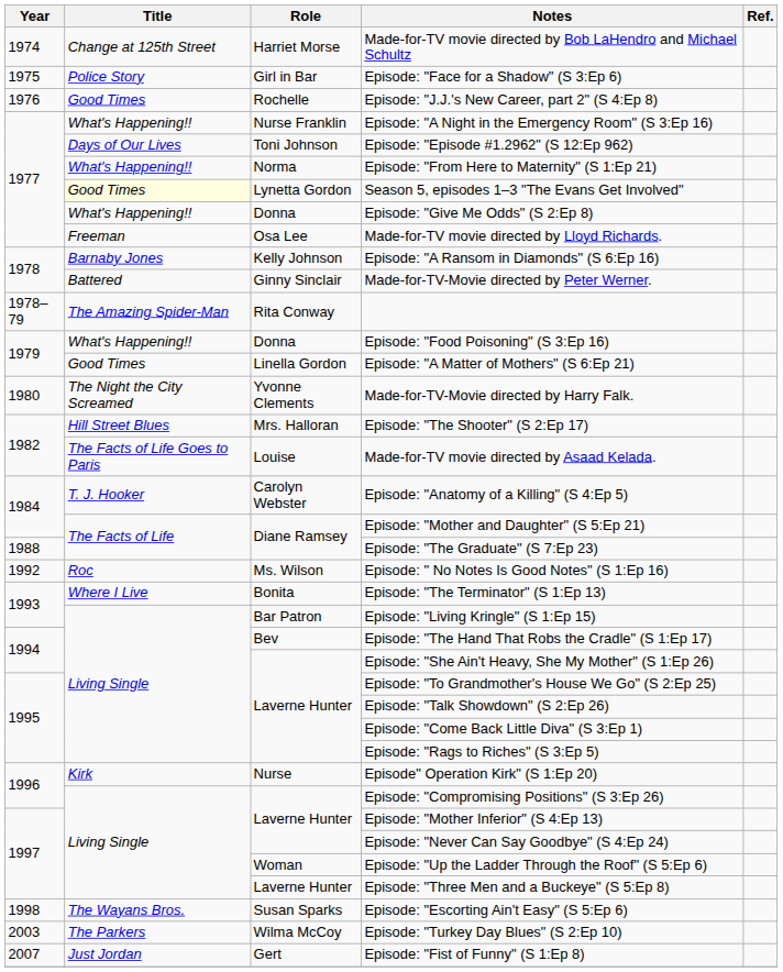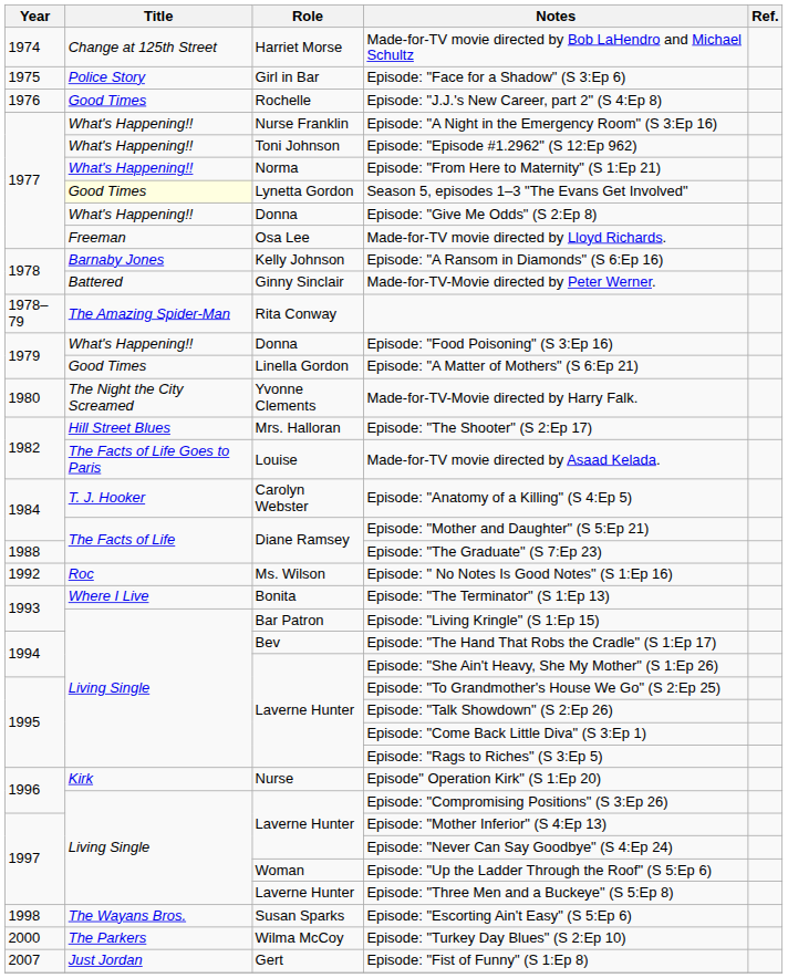Episode: "Episode #1.2962" (S 12:Ep 962) | Title: Days of Our Lives -> What's Happening!!
Episode: "Turkey Day Blues" (S 2:Ep 10) | Year: 2003 -> 2000
